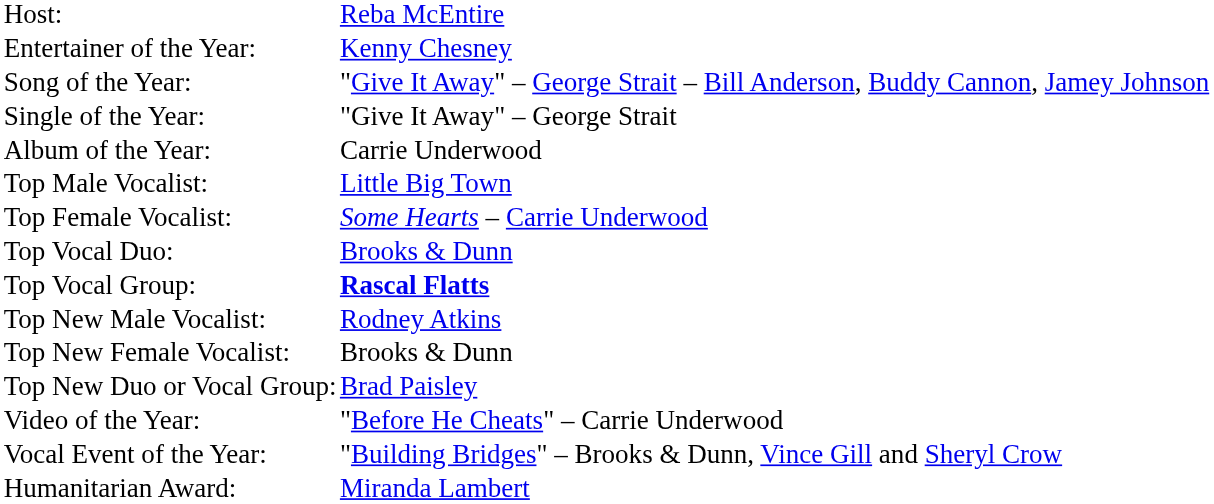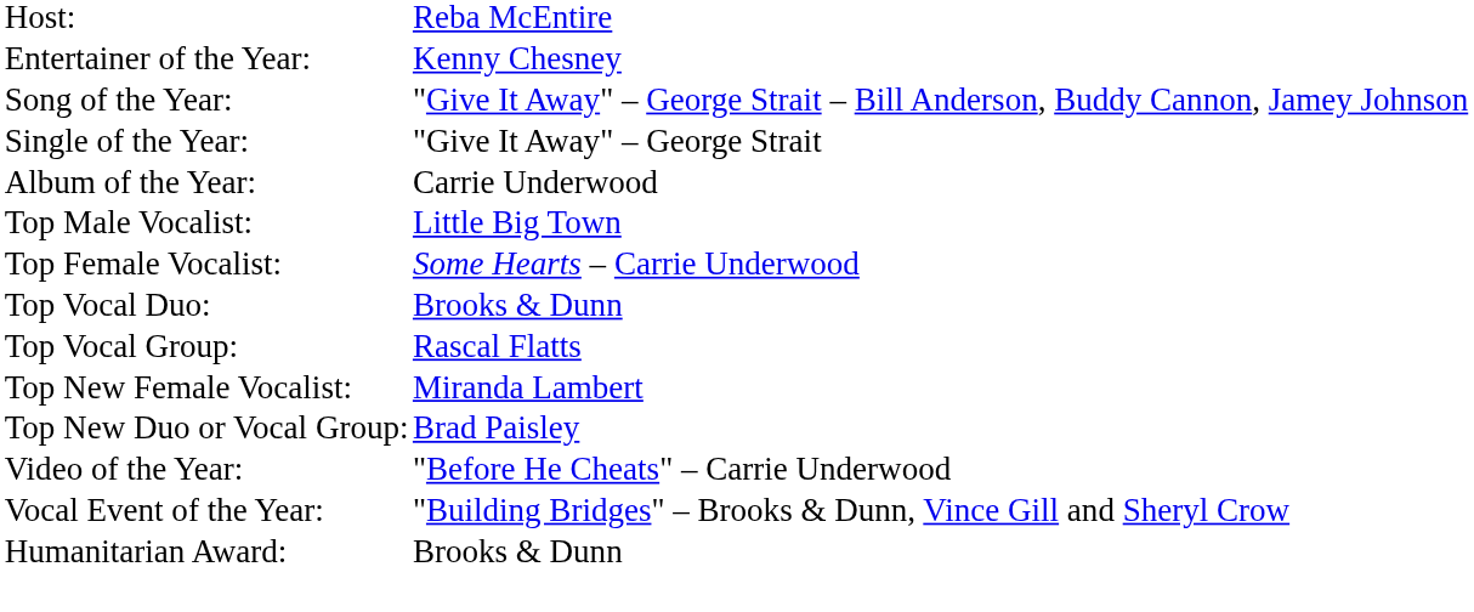Top Vocal Group: | column 2: bold -> normal
- row: Top New Male Vocalist: | Rodney Atkins
Top New Female Vocalist: | column 2: Brooks & Dunn -> Miranda Lambert
Humanitarian Award: | column 2: Miranda Lambert -> Brooks & Dunn
